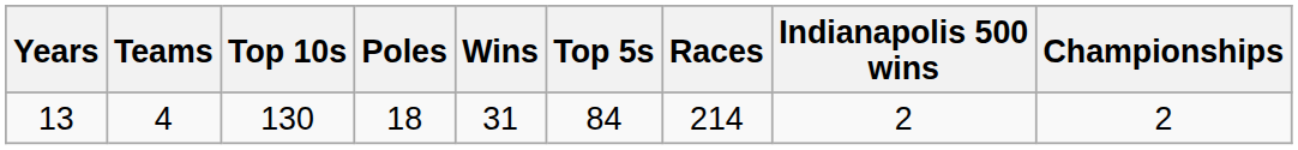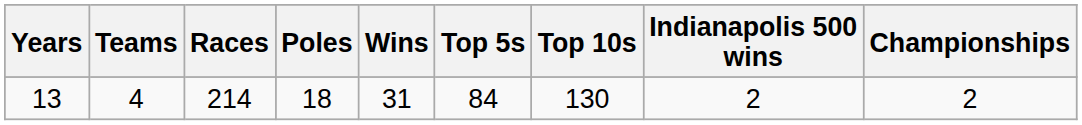columns swapped: Races <-> Top 10s
